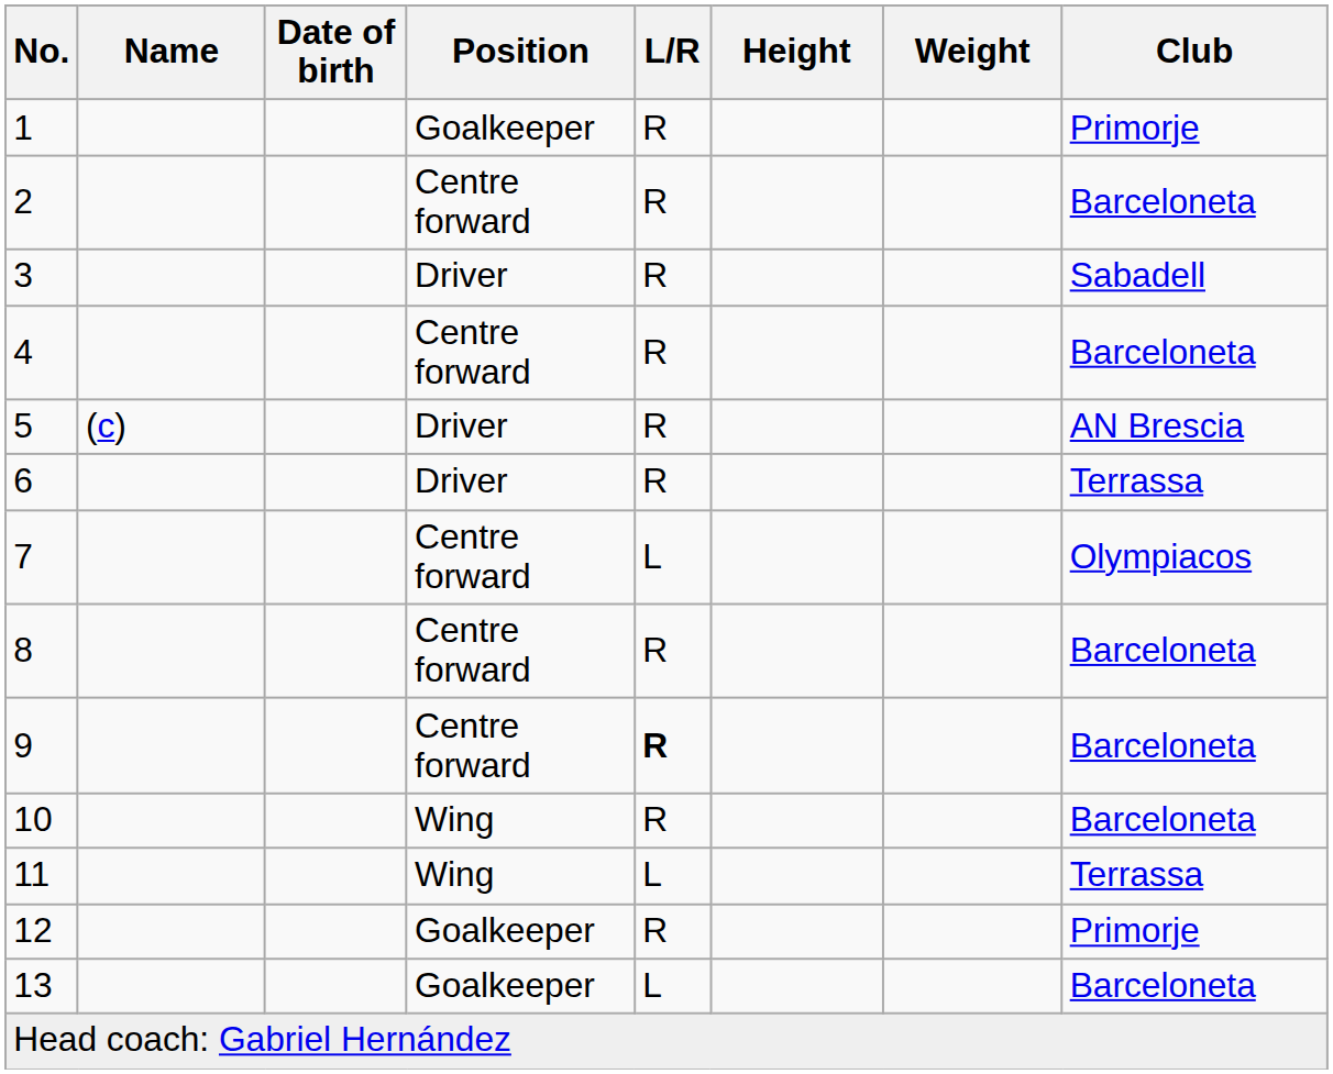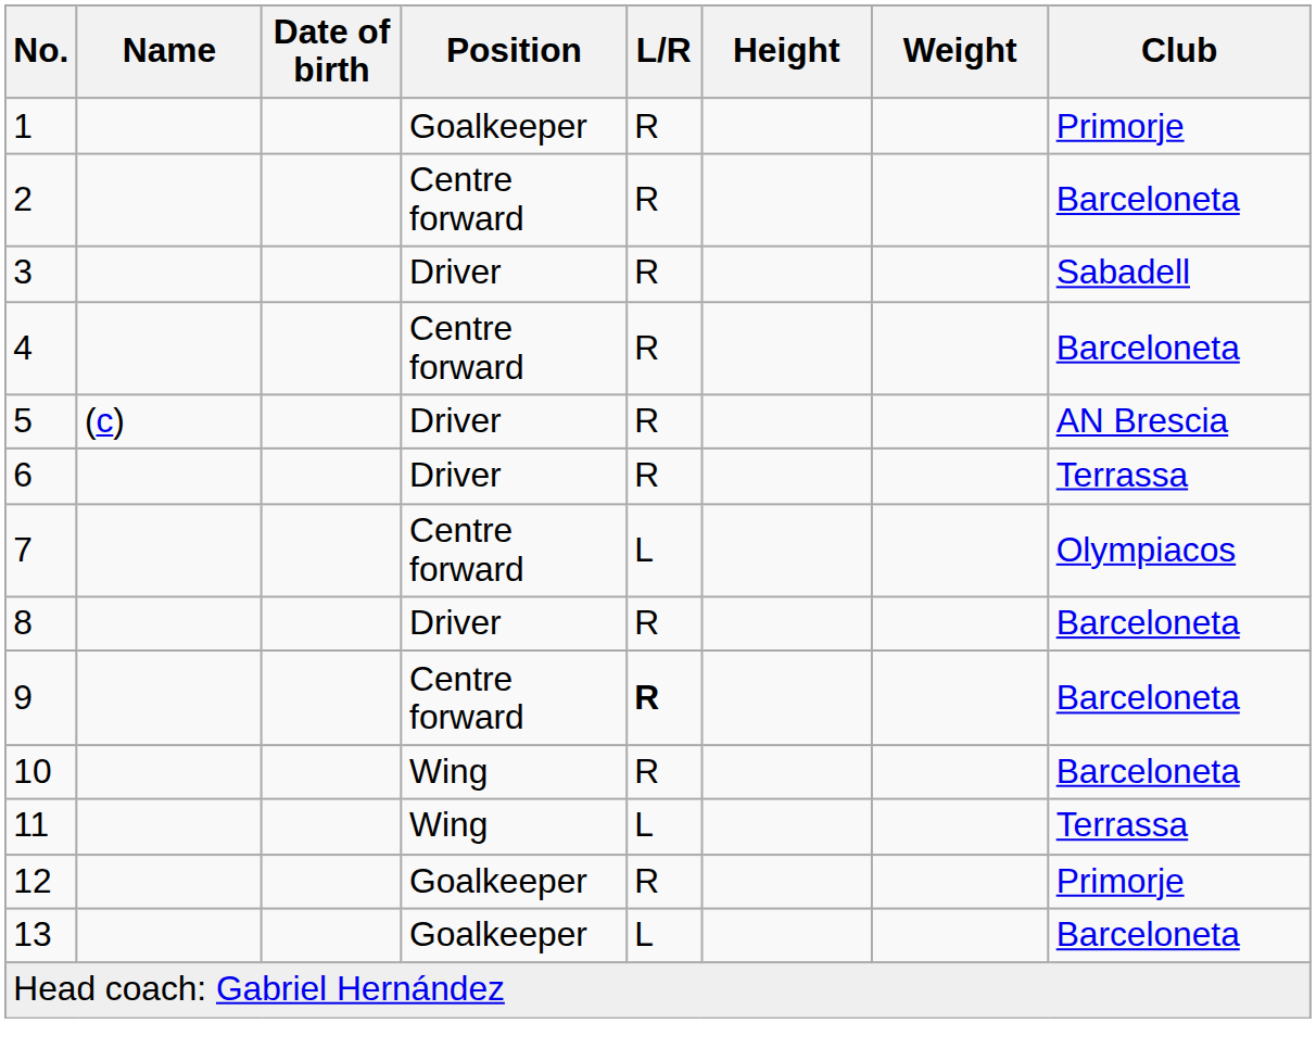8 | Position: Centre forward -> Driver
